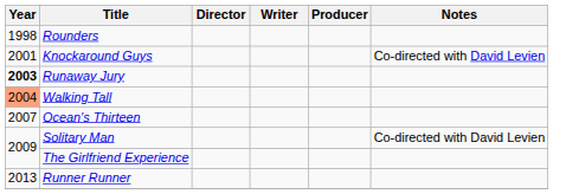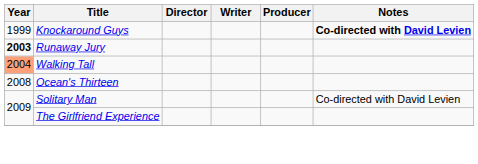- row: 1998 | Rounders
Knockaround Guys | Year: 2001 -> 1999
Knockaround Guys | Notes: normal -> bold
Ocean's Thirteen | Year: 2007 -> 2008
- row: 2013 | Runner Runner
